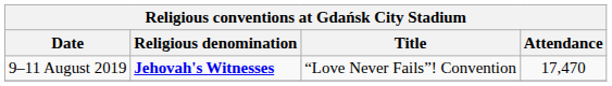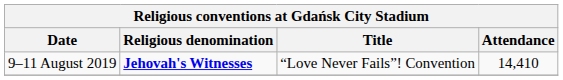9–11 August 2019 | Attendance: 17,470 -> 14,410
